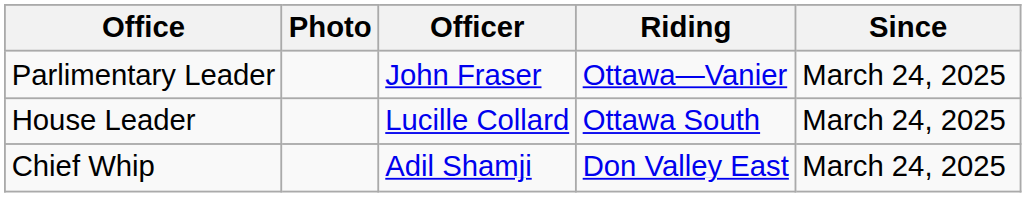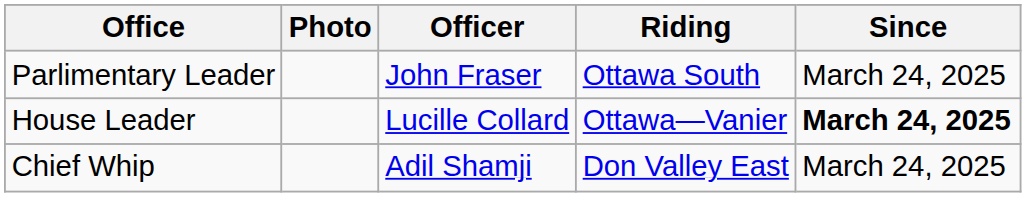Parlimentary Leader | Riding: Ottawa—Vanier -> Ottawa South
House Leader | Riding: Ottawa South -> Ottawa—Vanier
House Leader | Since: normal -> bold
